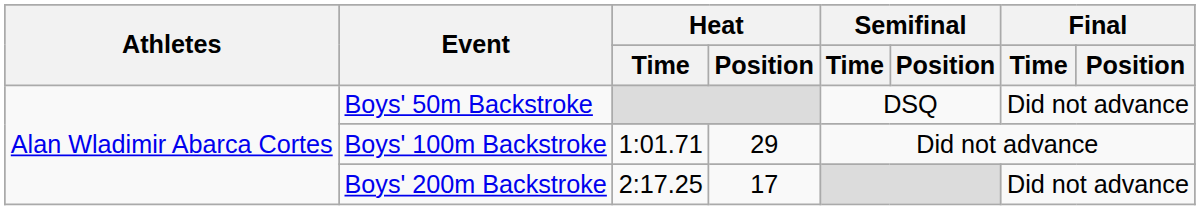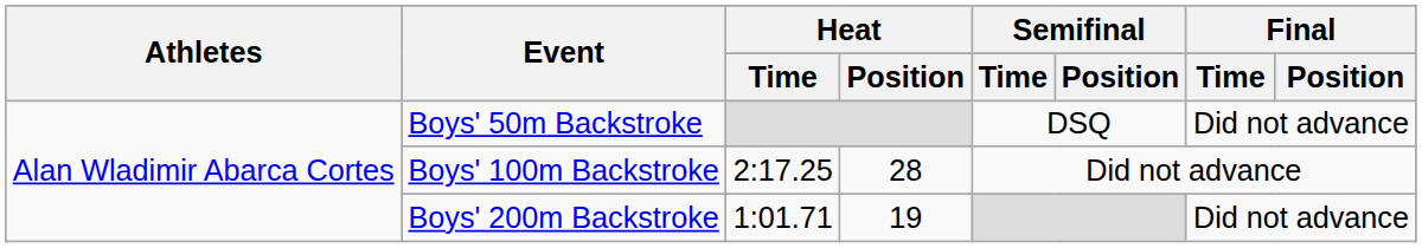Boys' 100m Backstroke | Heat / Time: 1:01.71 -> 2:17.25
Boys' 100m Backstroke | Heat / Position: 29 -> 28
Boys' 200m Backstroke | Heat / Time: 2:17.25 -> 1:01.71
Boys' 200m Backstroke | Heat / Position: 17 -> 19
